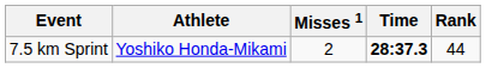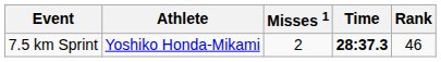7.5 km Sprint | Rank: 44 -> 46
